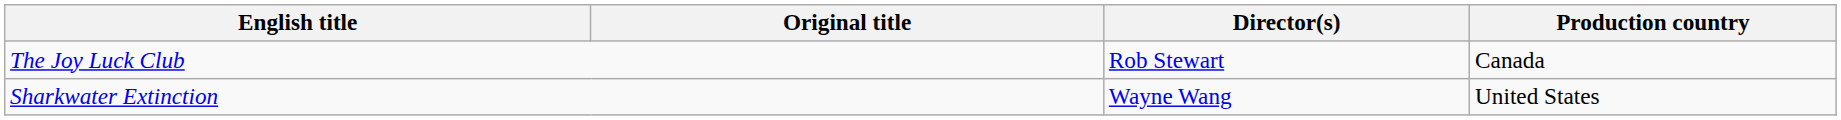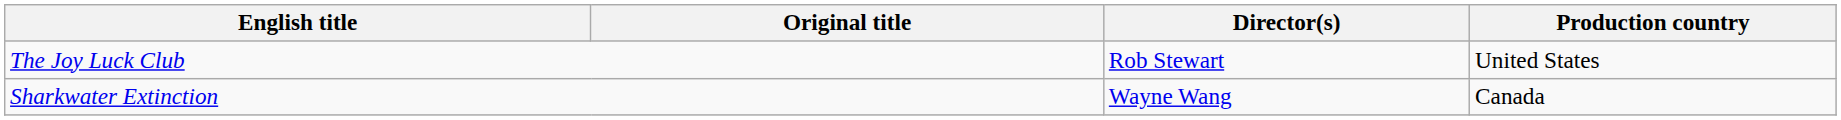The Joy Luck Club | Production country: Canada -> United States
Sharkwater Extinction | Production country: United States -> Canada
